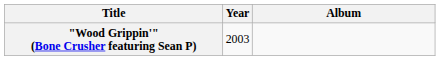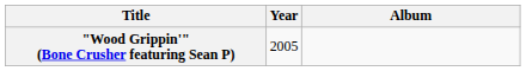"Wood Grippin'" (Bone Crusher featuring Sean P) | Year: 2003 -> 2005
